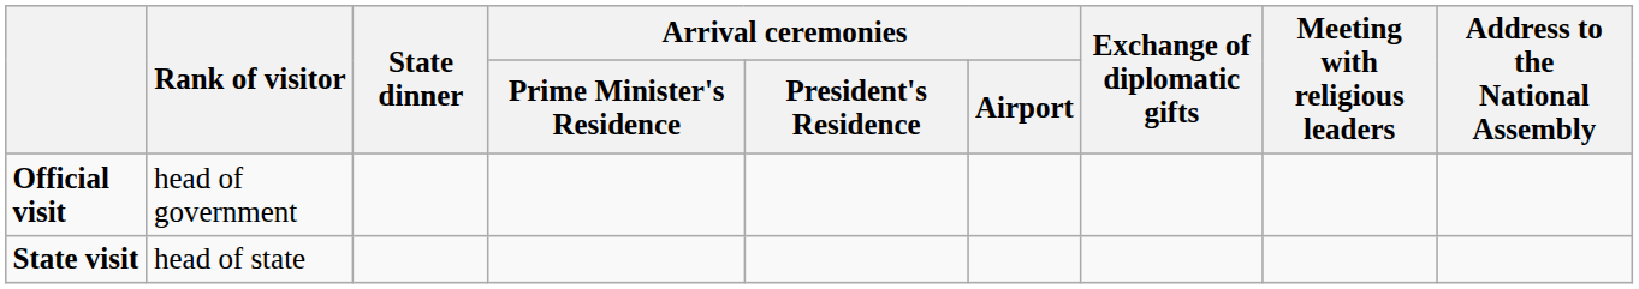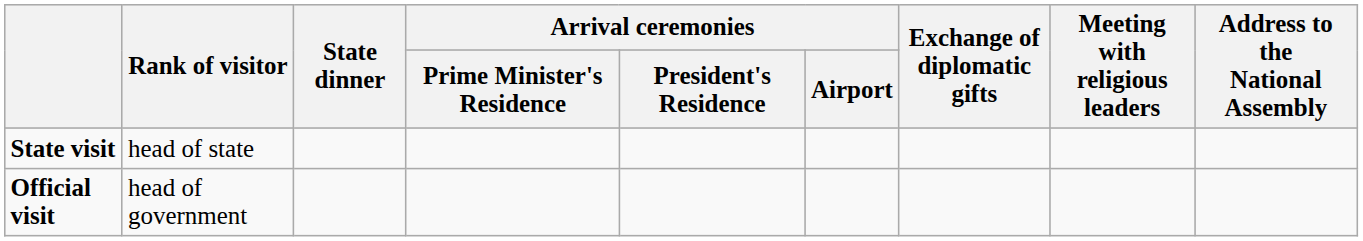rows swapped: State visit <-> Official visit
